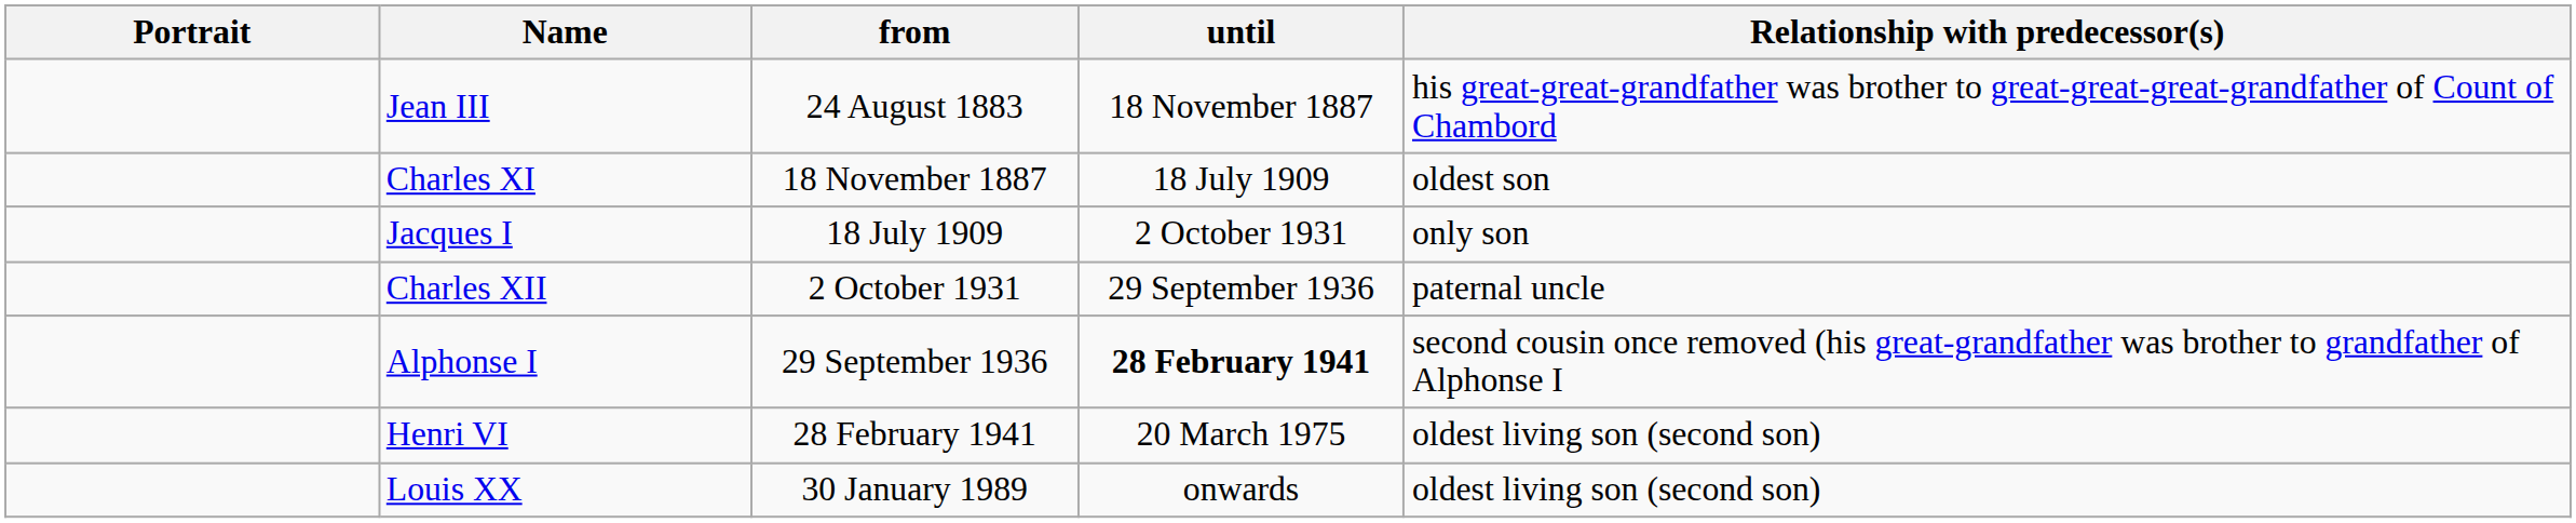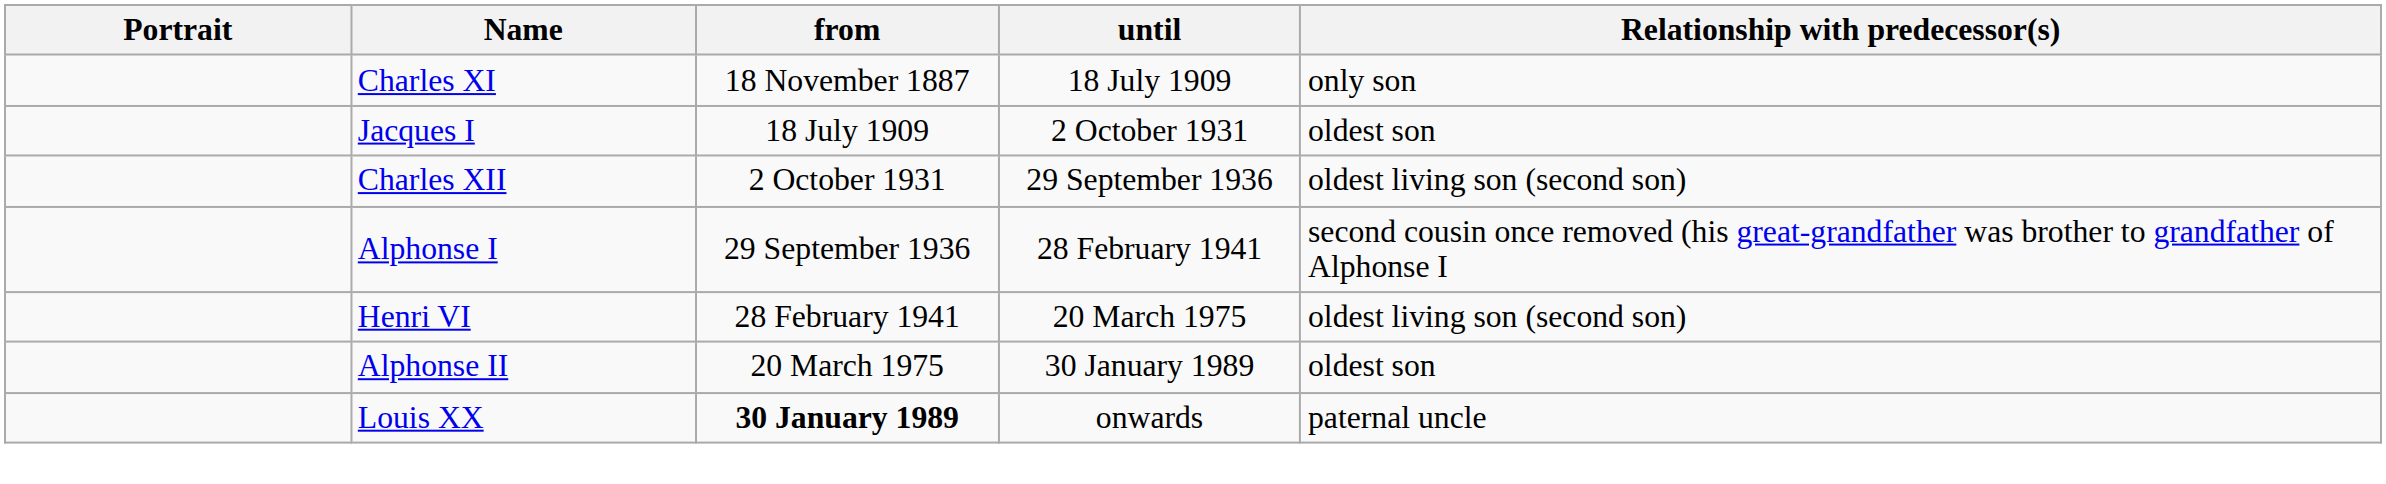- row: Jean III | 24 August 1883 | 18 November 1887 | his great-great-grandfather was brother to great-great-great-grandfather of Count of Chambord
Charles XI | Relationship with predecessor(s): oldest son -> only son
Jacques I | Relationship with predecessor(s): only son -> oldest son
Charles XII | Relationship with predecessor(s): paternal uncle -> oldest living son (second son)
Alphonse I | until: bold -> normal
+ row: Alphonse II | 20 March 1975 | 30 January 1989 | oldest son
Louis XX | from: normal -> bold
Louis XX | Relationship with predecessor(s): oldest living son (second son) -> paternal uncle
